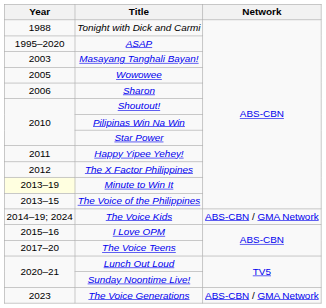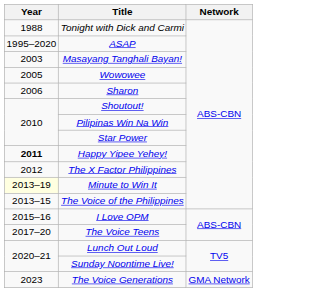Happy Yipee Yehey! | Year: normal -> bold
- row: 2014–19; 2024 | The Voice Kids | ABS-CBN / GMA Network
The Voice Generations | Network: ABS-CBN / GMA Network -> GMA Network
